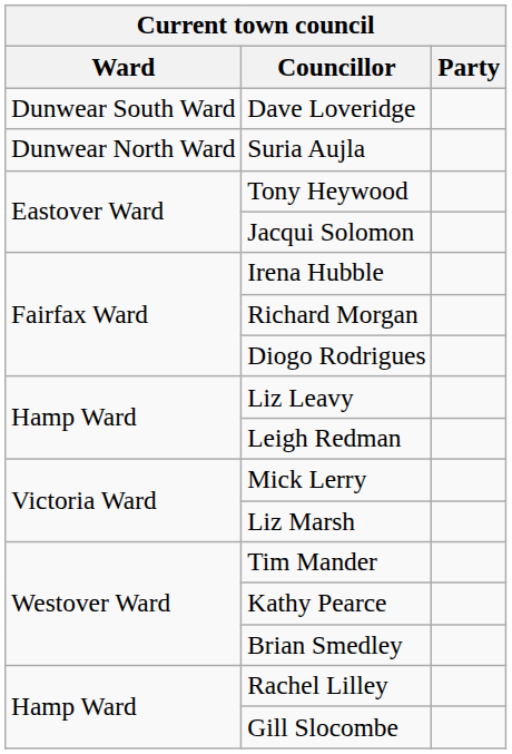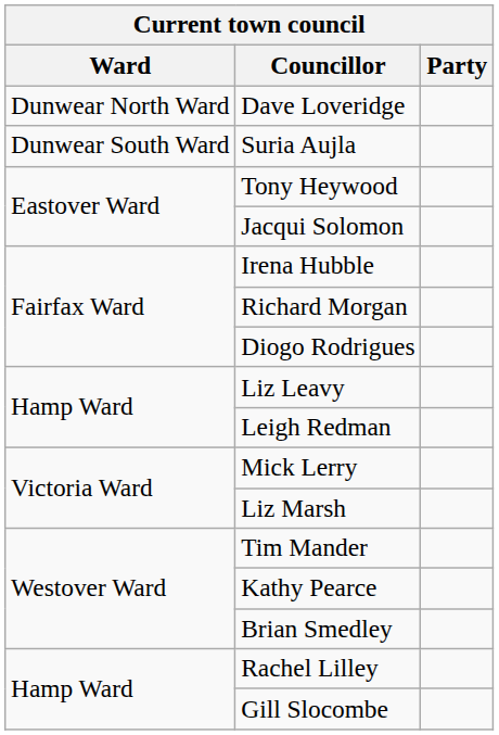Dave Loveridge | Ward: Dunwear South Ward -> Dunwear North Ward
Suria Aujla | Ward: Dunwear North Ward -> Dunwear South Ward
